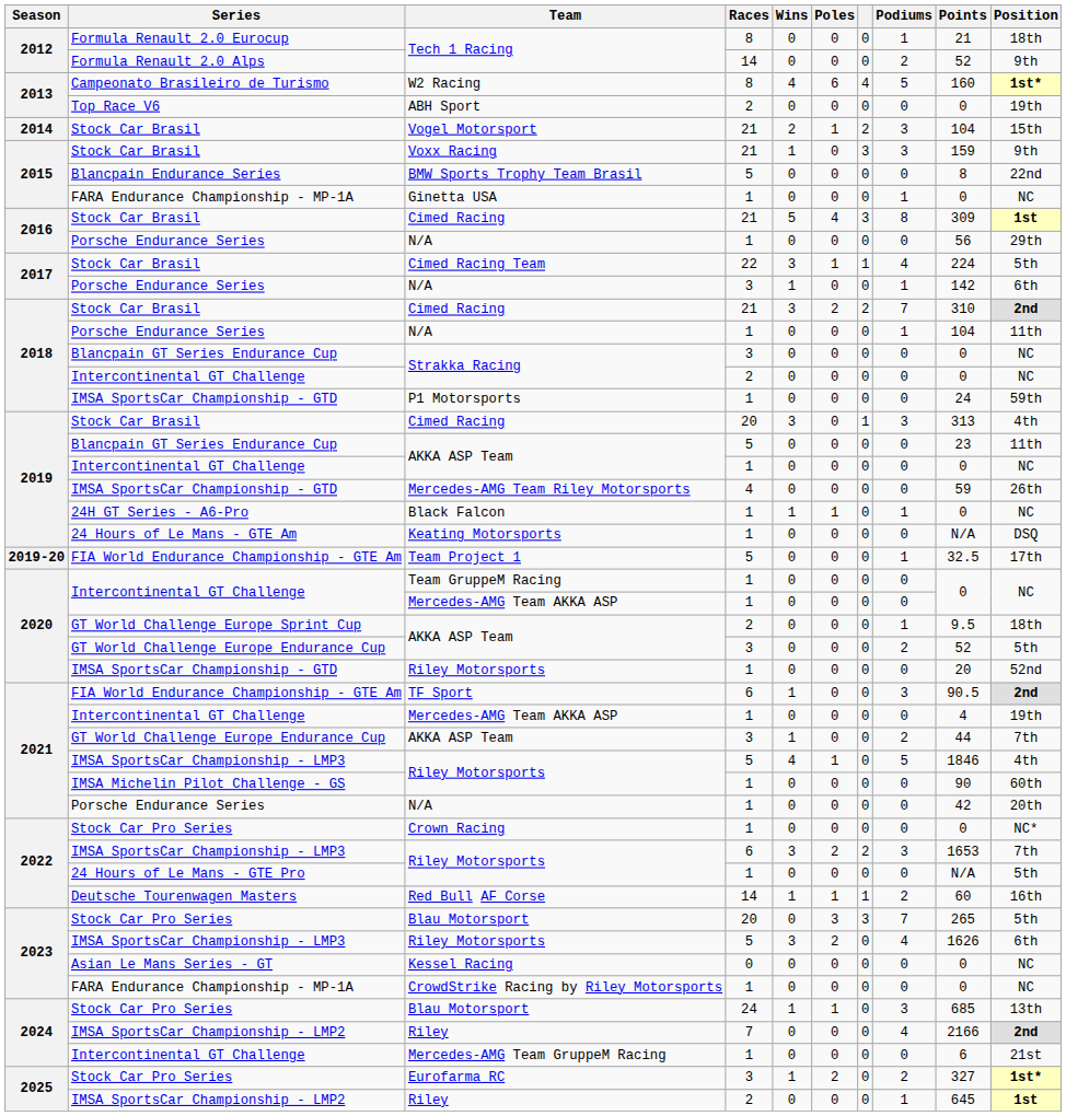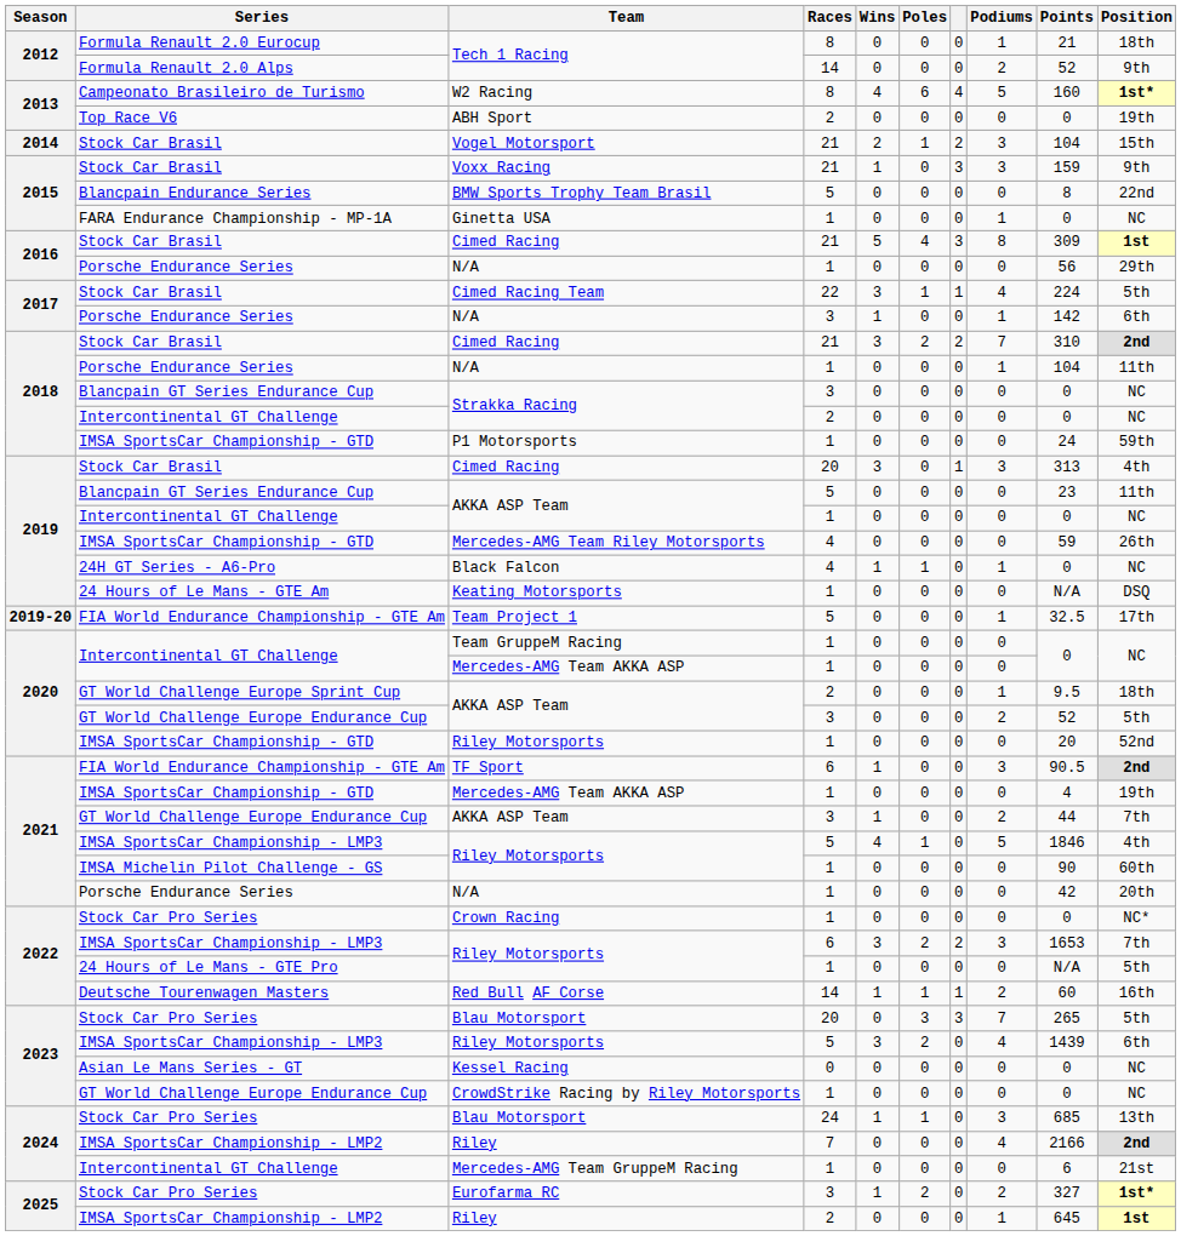Black Falcon | Races: 1 -> 4
2021 / Mercedes-AMG Team AKKA ASP | Series: Intercontinental GT Challenge -> IMSA SportsCar Championship - GTD
2023 / Riley Motorsports | Points: 1626 -> 1439
CrowdStrike Racing by Riley Motorsports | Series: FARA Endurance Championship - MP-1A -> GT World Challenge Europe Endurance Cup
